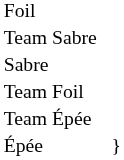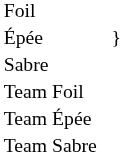rows swapped: Épée <-> Team Sabre
